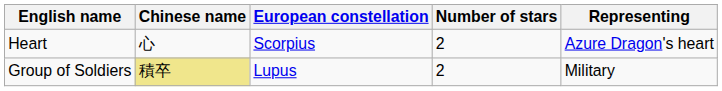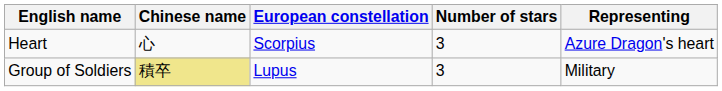Heart | Number of stars: 2 -> 3
Group of Soldiers | Number of stars: 2 -> 3
